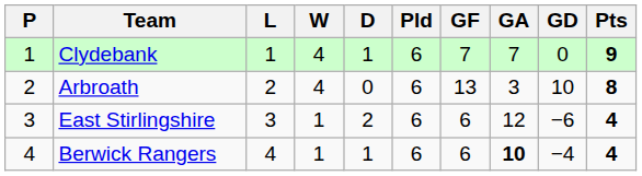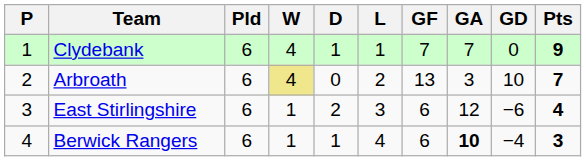columns swapped: Pld <-> L
Arbroath | W: no background -> khaki background
Arbroath | Pts: 8 -> 7
Berwick Rangers | Pts: 4 -> 3
